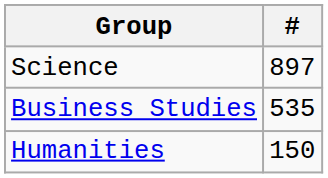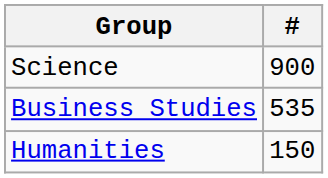Science | #: 897 -> 900
